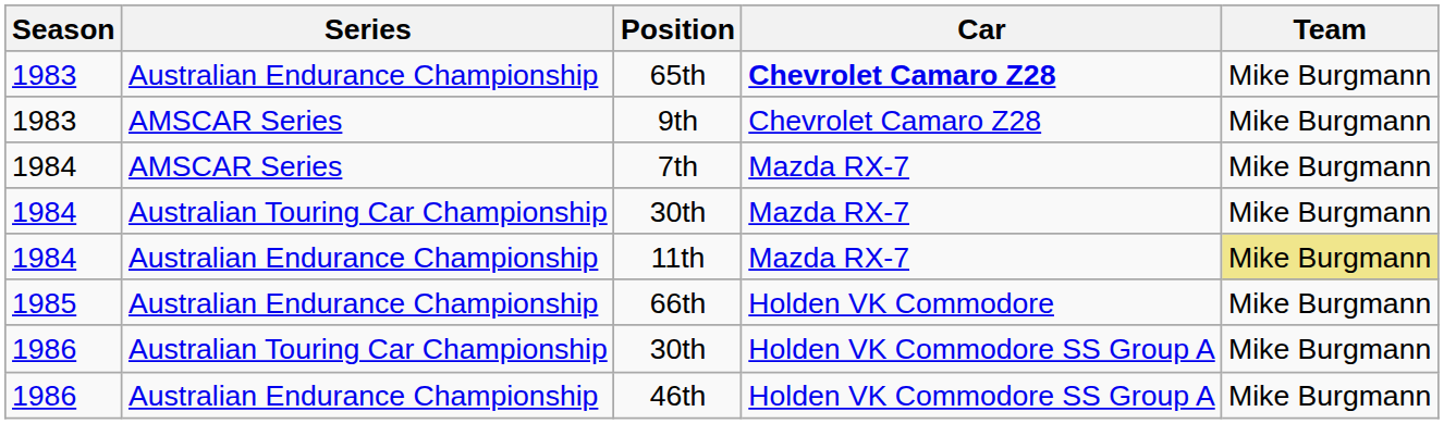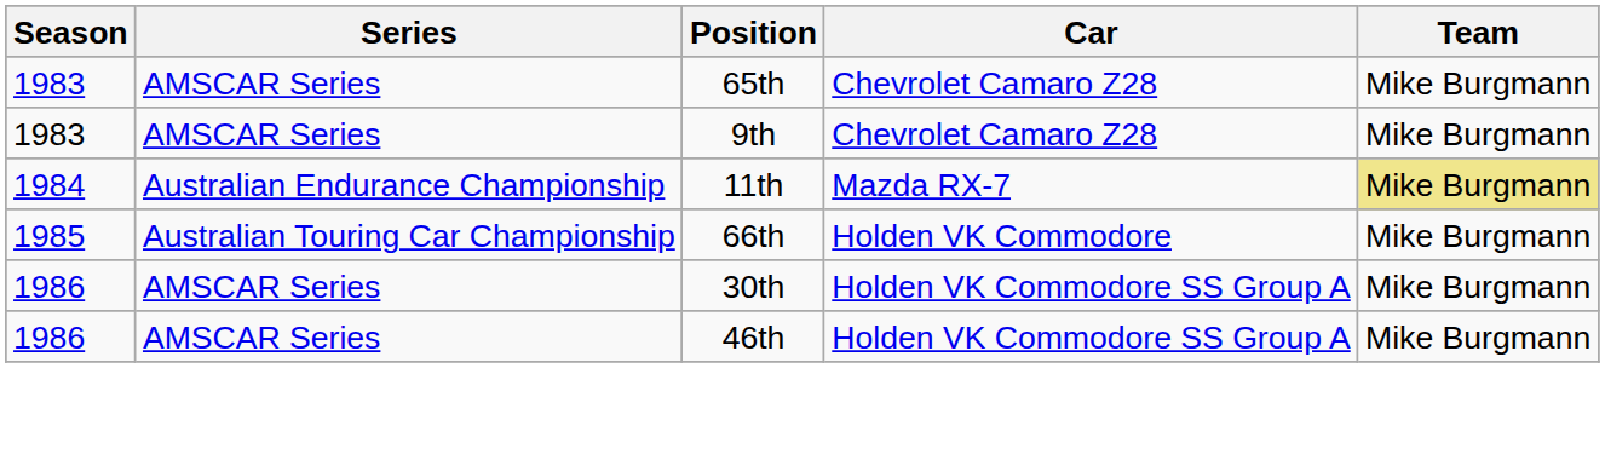65th | Series: Australian Endurance Championship -> AMSCAR Series
65th | Car: bold -> normal
- row: 1984 | AMSCAR Series | 7th | Mazda RX-7 | Mike Burgmann
- row: 1984 | Australian Touring Car Championship | 30th | Mazda RX-7 | Mike Burgmann
66th | Series: Australian Endurance Championship -> Australian Touring Car Championship
1986 / 30th | Series: Australian Touring Car Championship -> AMSCAR Series
46th | Series: Australian Endurance Championship -> AMSCAR Series
